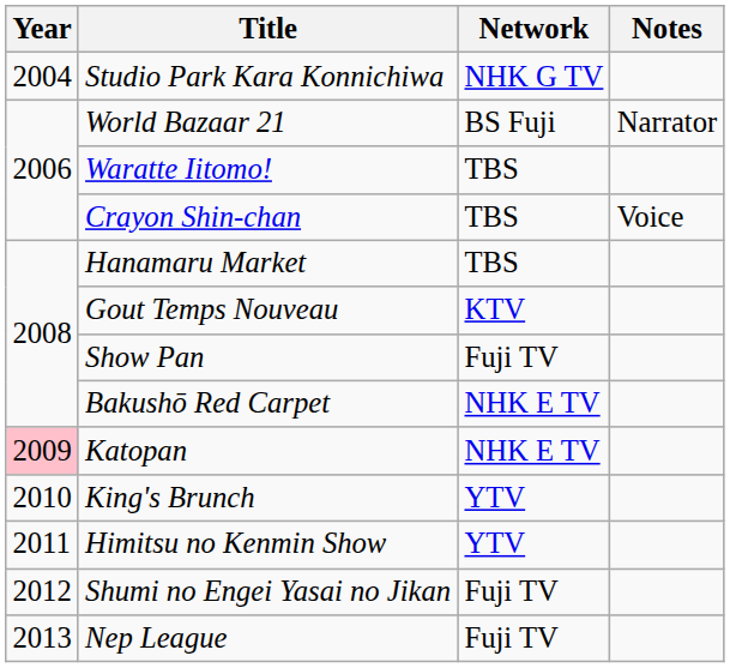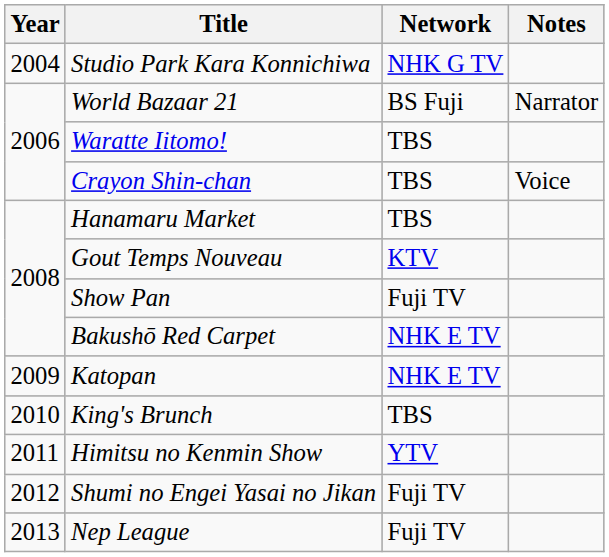Katopan | Year: pink background -> no background
King's Brunch | Network: YTV -> TBS
